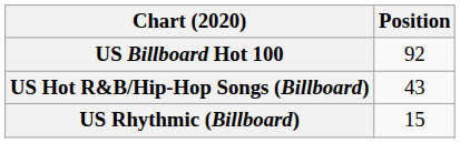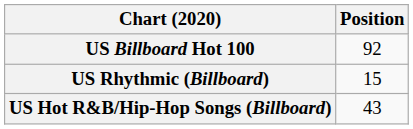rows swapped: US Hot R&B/Hip-Hop Songs (Billboard) <-> US Rhythmic (Billboard)
